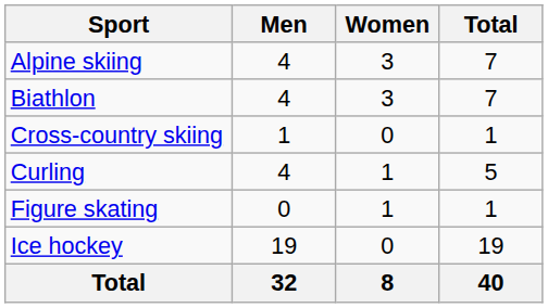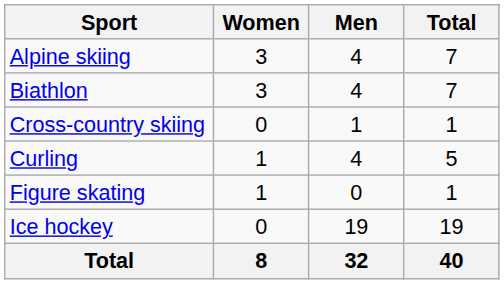columns swapped: Men <-> Women
